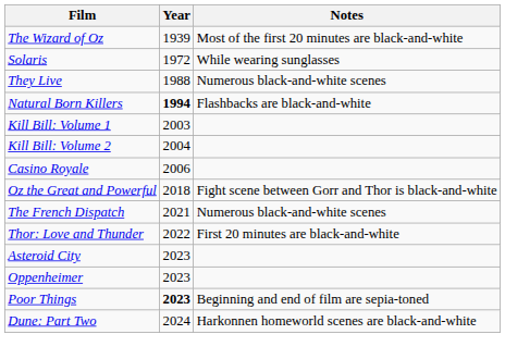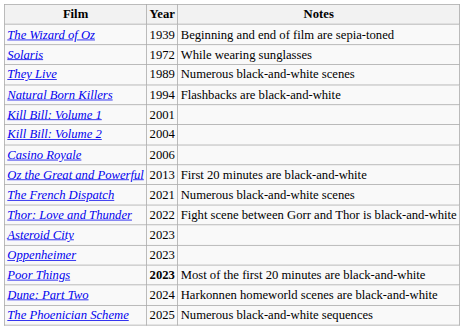The Wizard of Oz | Notes: Most of the first 20 minutes are black-and-white -> Beginning and end of film are sepia-toned
They Live | Year: 1988 -> 1989
Natural Born Killers | Year: bold -> normal
Kill Bill: Volume 1 | Year: 2003 -> 2001
Oz the Great and Powerful | Year: 2018 -> 2013
Oz the Great and Powerful | Notes: Fight scene between Gorr and Thor is black-and-white -> First 20 minutes are black-and-white
Thor: Love and Thunder | Notes: First 20 minutes are black-and-white -> Fight scene between Gorr and Thor is black-and-white
Poor Things | Notes: Beginning and end of film are sepia-toned -> Most of the first 20 minutes are black-and-white
+ row: The Phoenician Scheme | 2025 | Numerous black-and-white sequences
